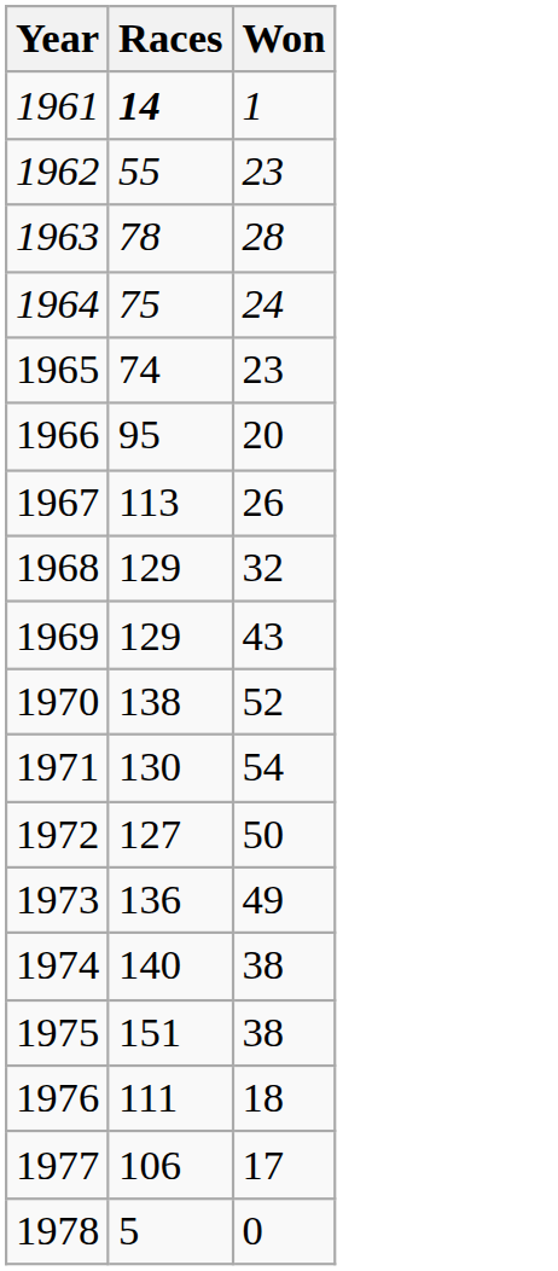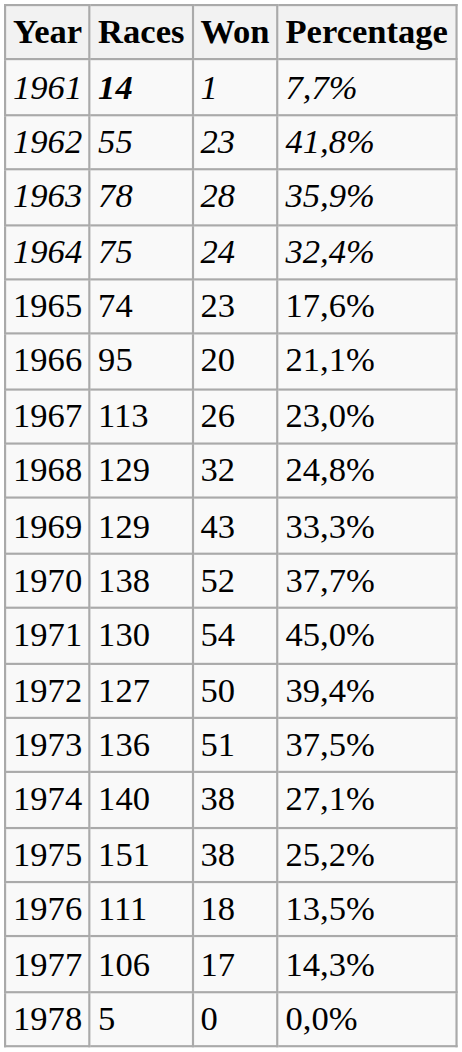+ column: Percentage | 7,7% | 41,8% | 35,9% | 32,4% | 17,6% | 21,1% | 23,0% | 24,8% | 33,3% | 37,7% | 45,0% | 39,4% | 37,5% | 27,1% | 25,2% | 13,5% | 14,3% | 0,0%
1973 | Won: 49 -> 51
